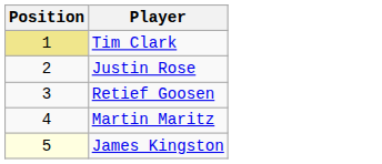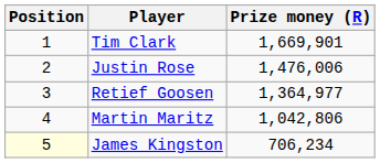+ column: Prize money (R) | 1,669,901 | 1,476,006 | 1,364,977 | 1,042,806 | 706,234
Tim Clark | Position: khaki background -> no background
